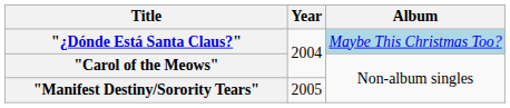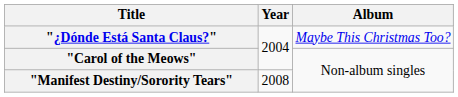"¿Dónde Está Santa Claus?" | Album: lightblue background -> no background
"Manifest Destiny/Sorority Tears" | Year: 2005 -> 2008
